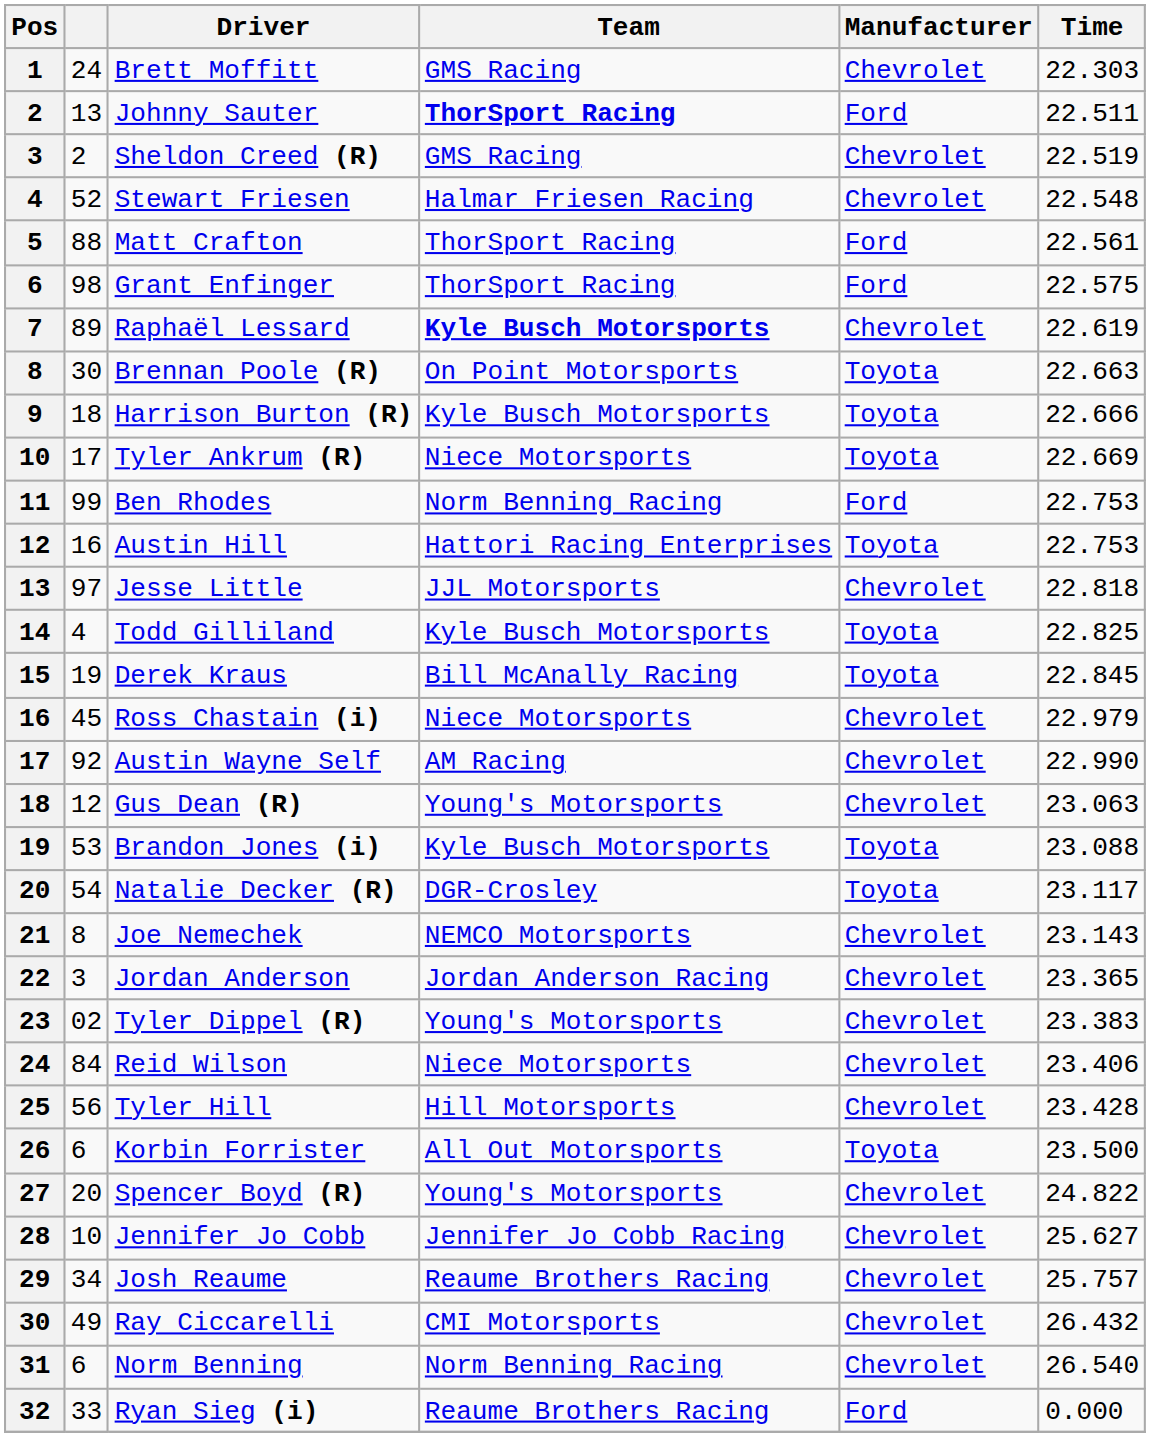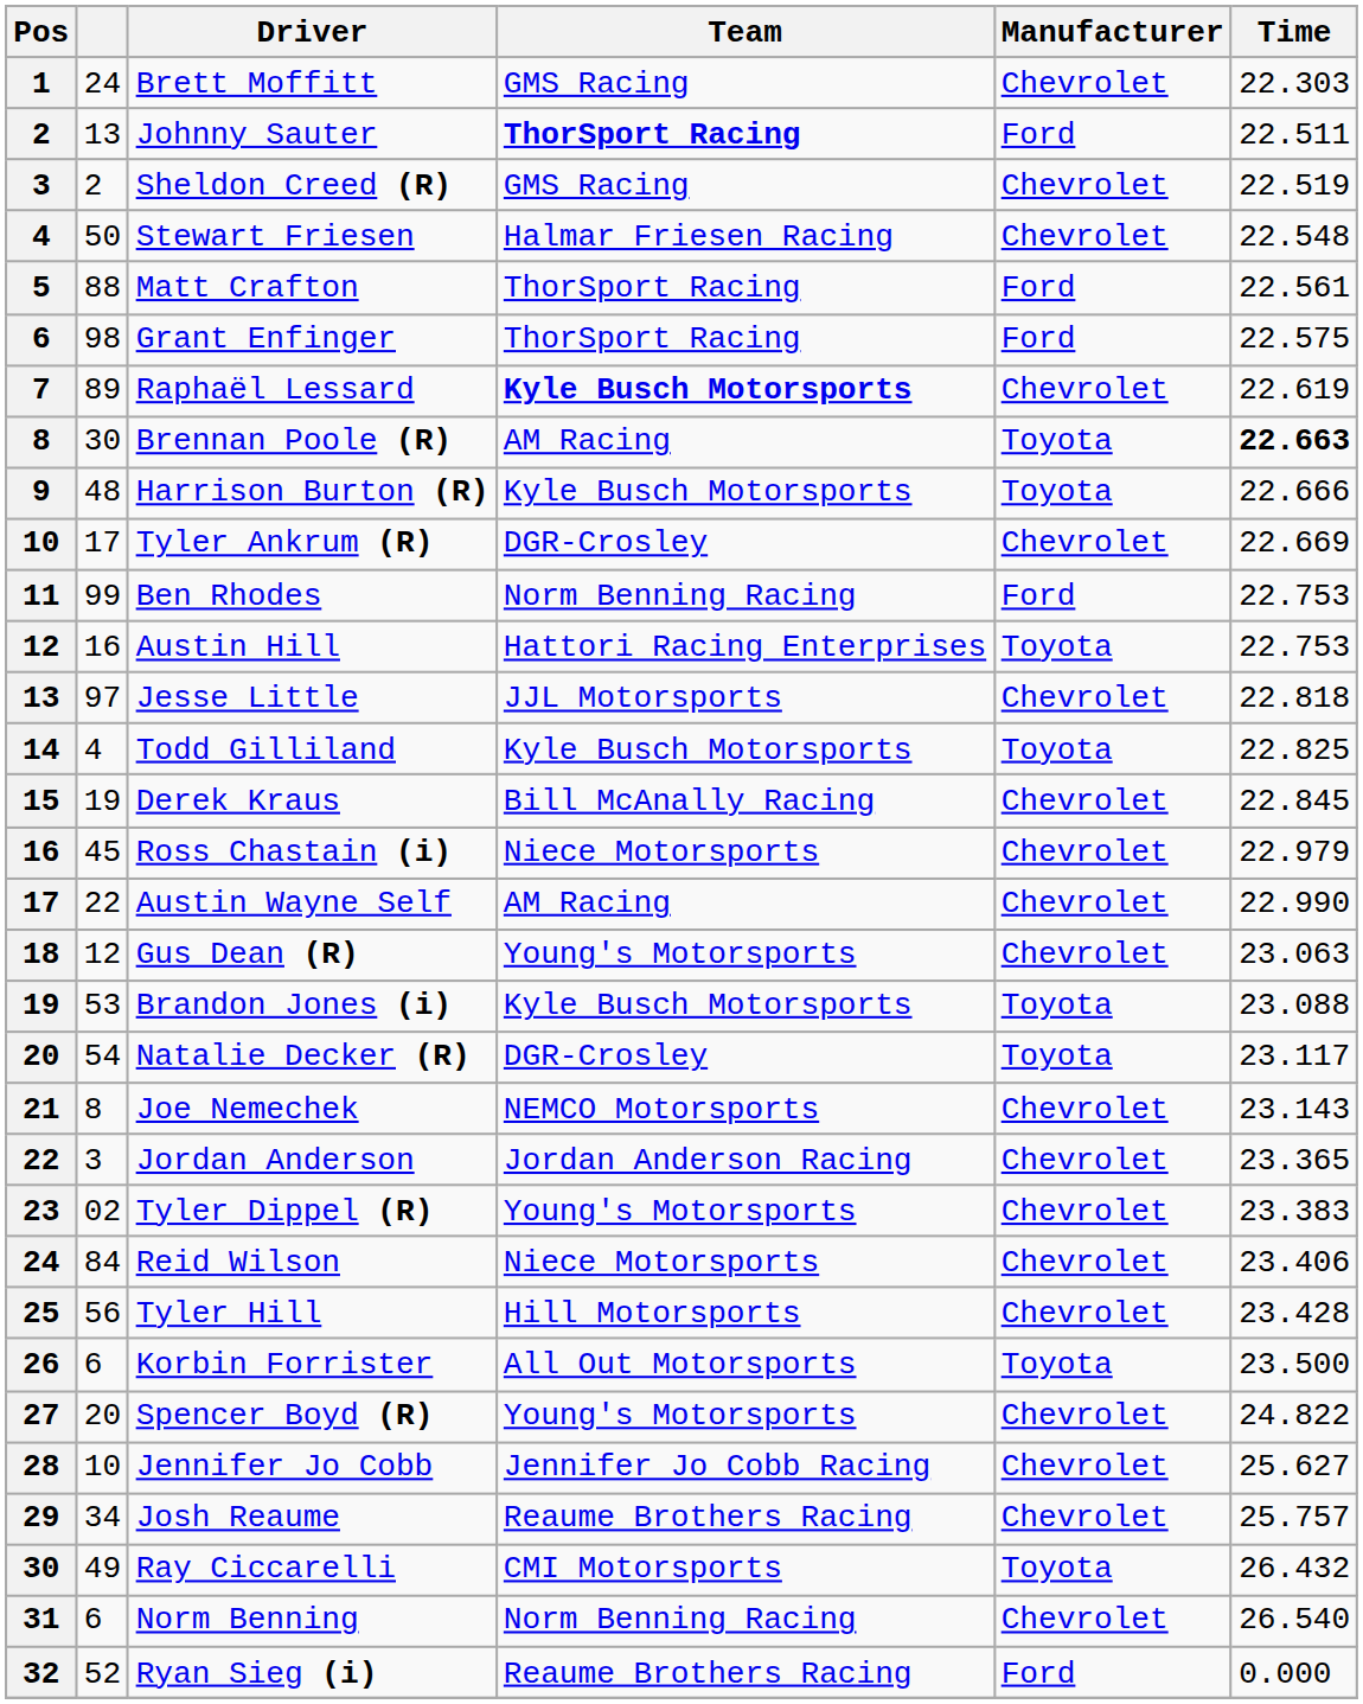Stewart Friesen | column 2: 52 -> 50
Brennan Poole (R) | Team: On Point Motorsports -> AM Racing
Brennan Poole (R) | Time: normal -> bold
Harrison Burton (R) | column 2: 18 -> 48
Tyler Ankrum (R) | Team: Niece Motorsports -> DGR-Crosley
Tyler Ankrum (R) | Manufacturer: Toyota -> Chevrolet
Derek Kraus | Manufacturer: Toyota -> Chevrolet
Austin Wayne Self | column 2: 92 -> 22
Ray Ciccarelli | Manufacturer: Chevrolet -> Toyota
Ryan Sieg (i) | column 2: 33 -> 52
